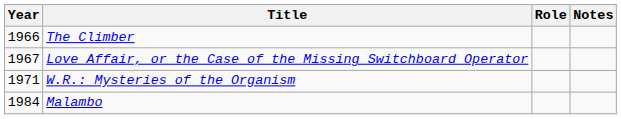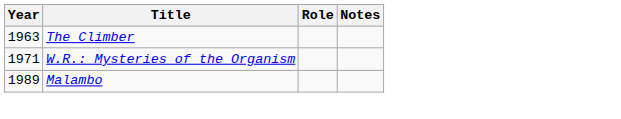The Climber | Year: 1966 -> 1963
- row: 1967 | Love Affair, or the Case of the Missing Switchboard Operator
Malambo | Year: 1984 -> 1989
